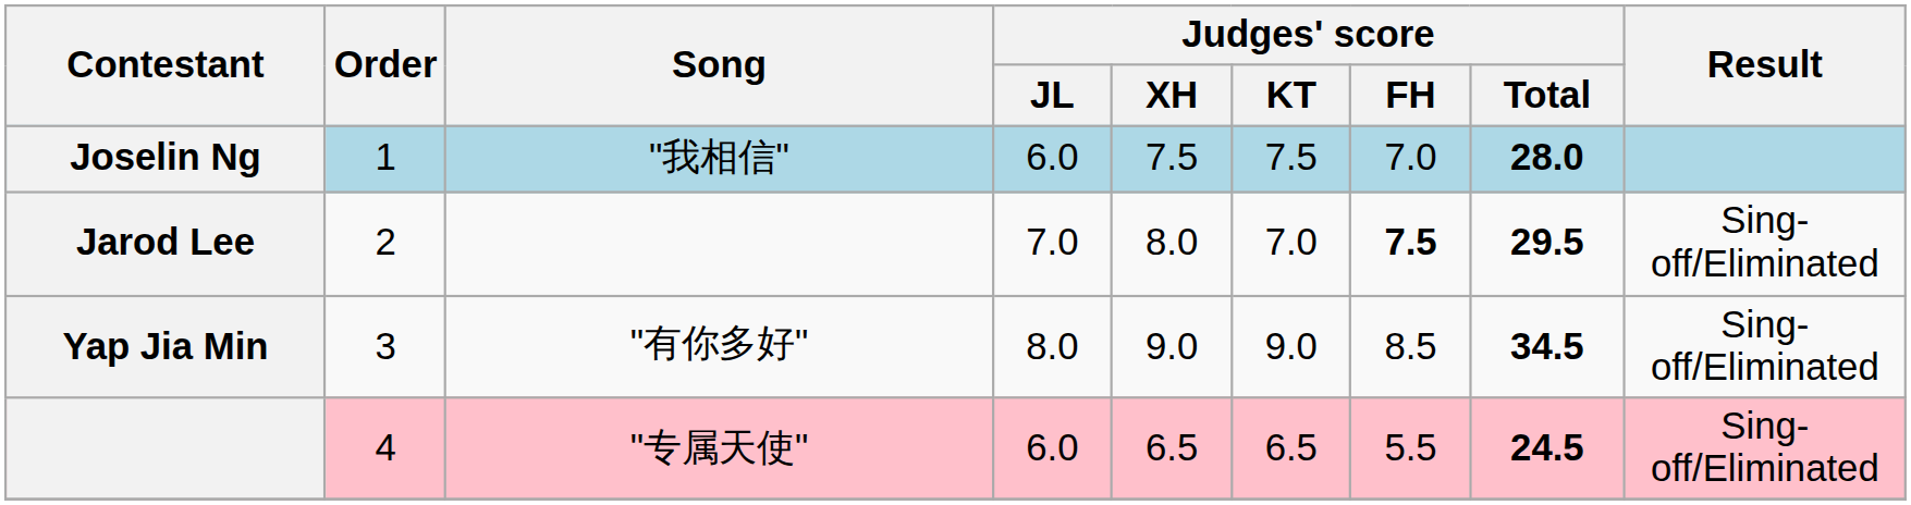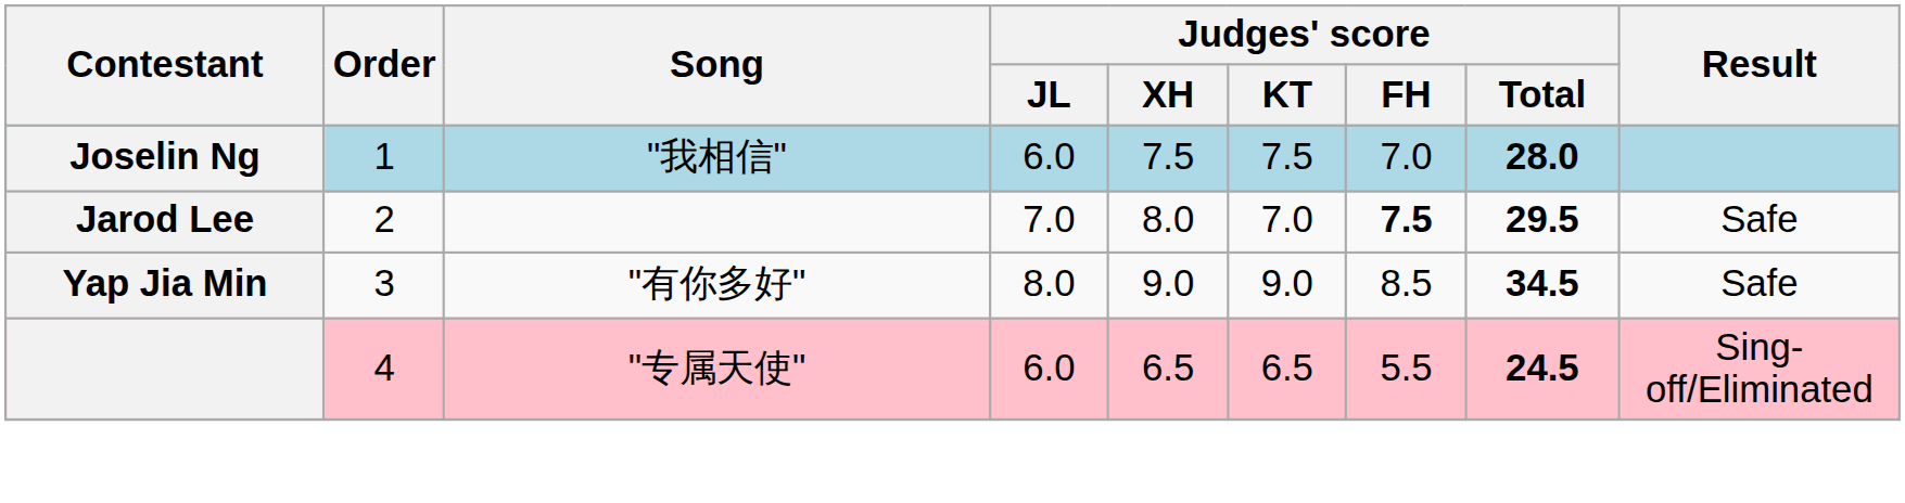Jarod Lee | Result: Sing-off/Eliminated -> Safe
Yap Jia Min | Result: Sing-off/Eliminated -> Safe
